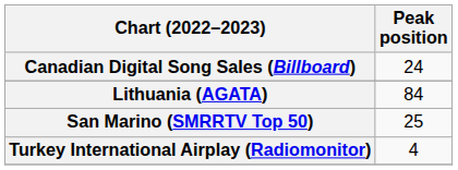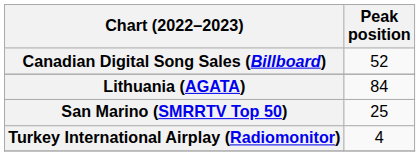Canadian Digital Song Sales (Billboard) | Peak position: 24 -> 52
